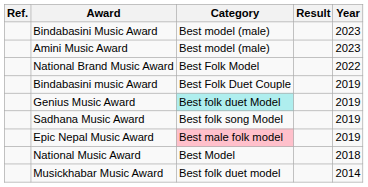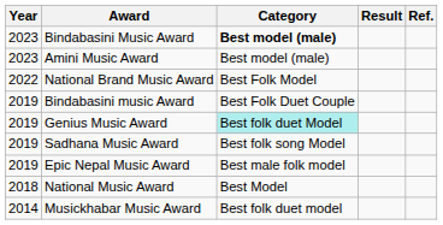columns swapped: Year <-> Ref.
Bindabasini Music Award | Category: normal -> bold
Epic Nepal Music Award | Category: pink background -> no background
